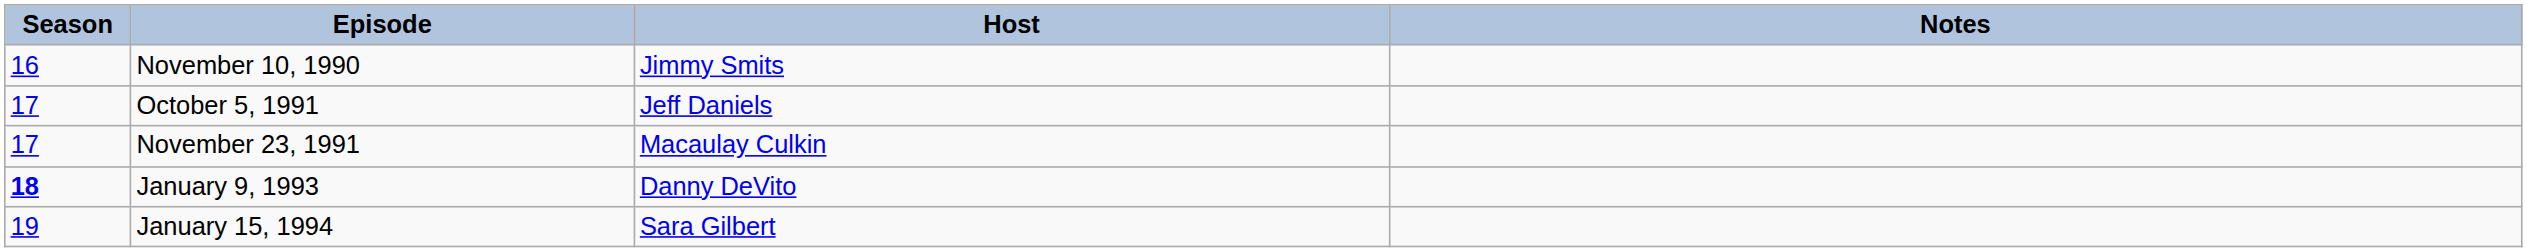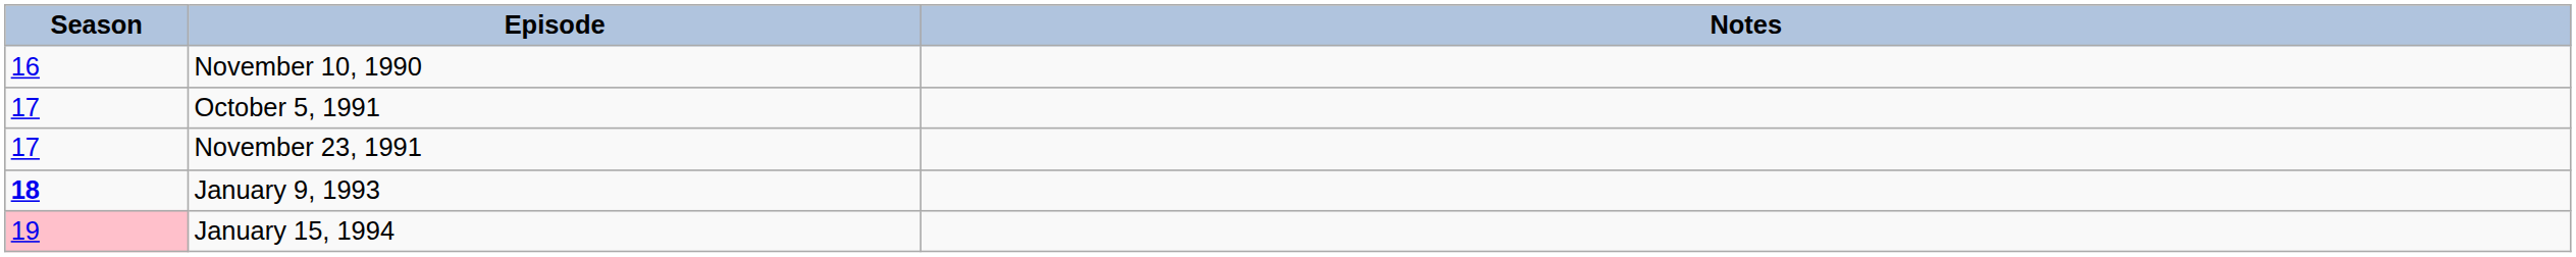- column: Host | Jimmy Smits | Jeff Daniels | Macaulay Culkin | Danny DeVito | Sara Gilbert
January 15, 1994 | Season: no background -> pink background
